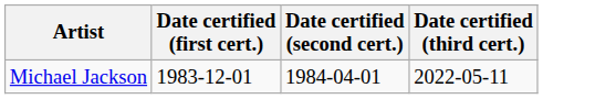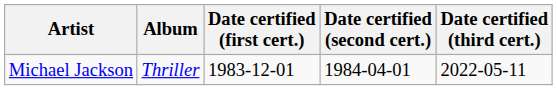+ column: Album | Thriller
